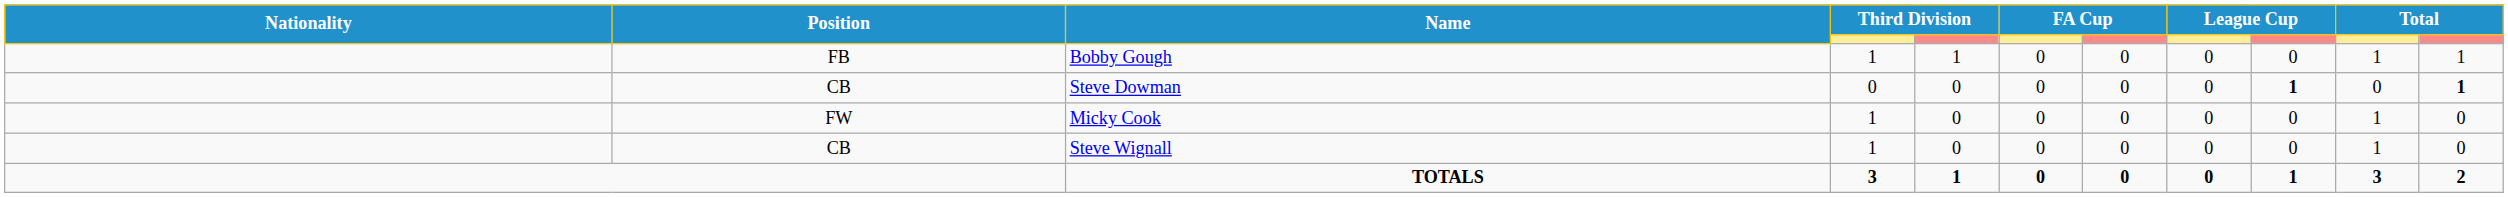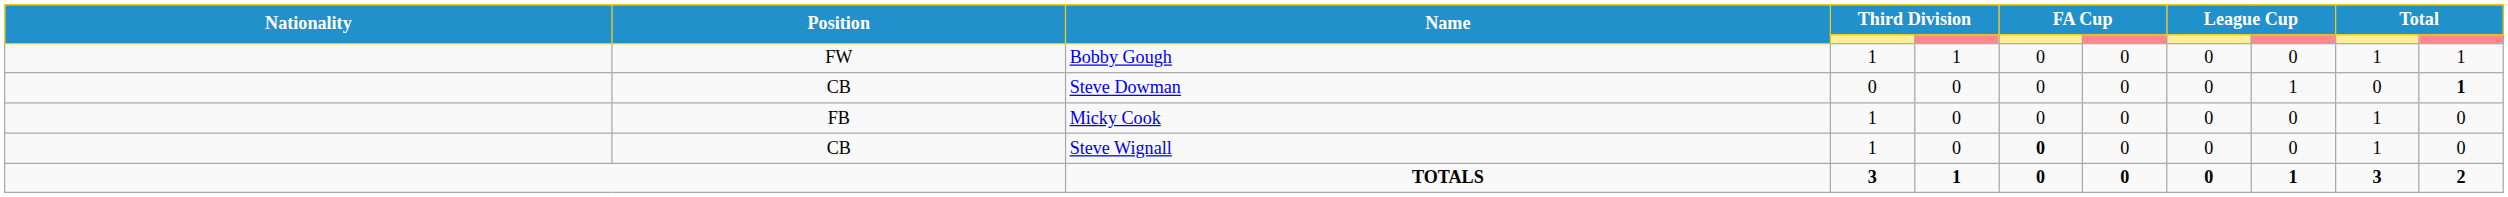Bobby Gough | Position: FB -> FW
Steve Dowman | column 9: bold -> normal
Micky Cook | Position: FW -> FB
Steve Wignall | column 6: normal -> bold
